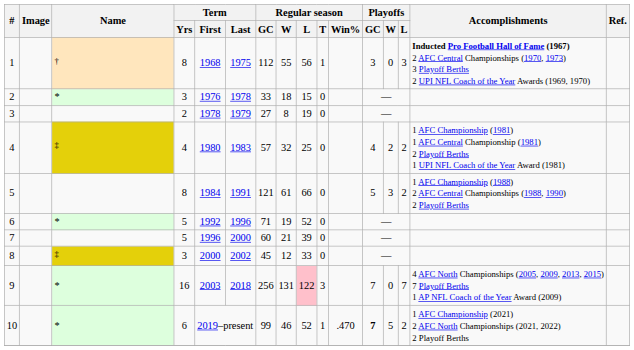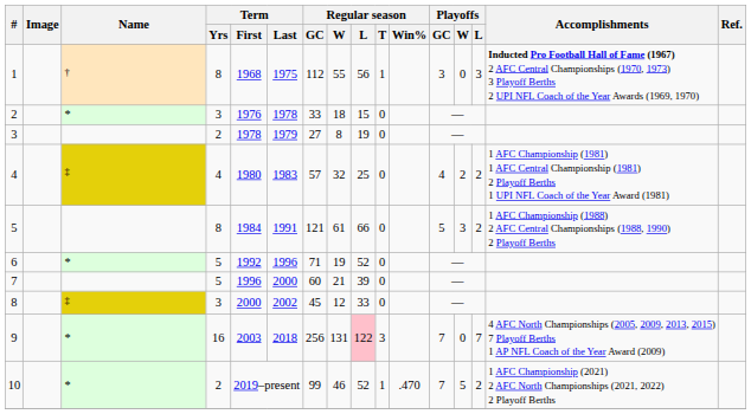10 | Term / Yrs: 6 -> 2
10 | Playoffs / GC: bold -> normal
